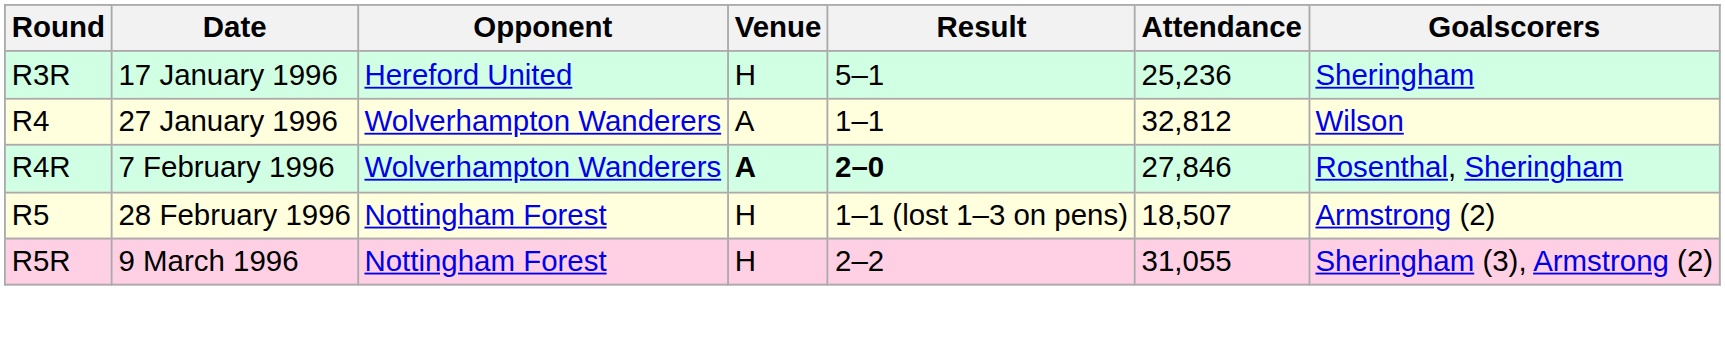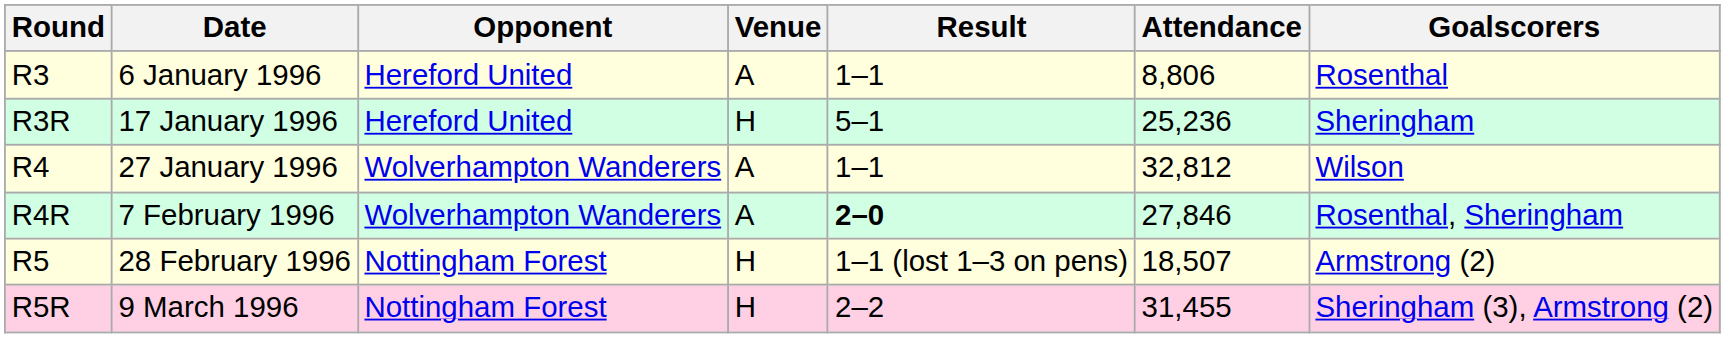+ row: R3 | 6 January 1996 | Hereford United | A | 1–1 | 8,806 | Rosenthal
R4R | Venue: bold -> normal
R5R | Attendance: 31,055 -> 31,455
